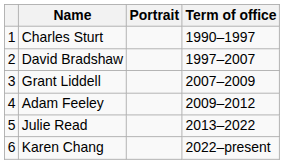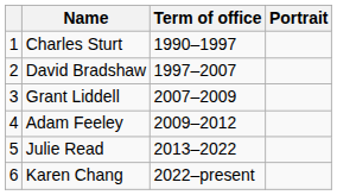columns swapped: Portrait <-> Term of office
